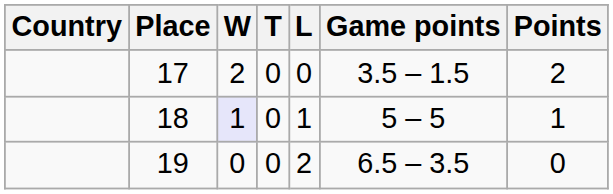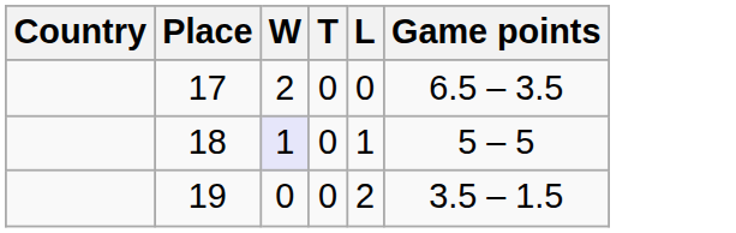- column: Points | 2 | 1 | 0
17 | Game points: 3.5 – 1.5 -> 6.5 – 3.5
19 | Game points: 6.5 – 3.5 -> 3.5 – 1.5
